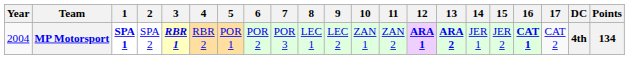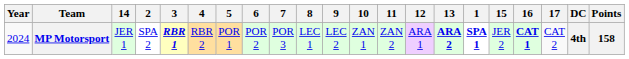columns swapped: 1 <-> 14
MP Motorsport | Year: 2004 -> 2024
MP Motorsport | 12: bold -> normal
MP Motorsport | Points: 134 -> 158
